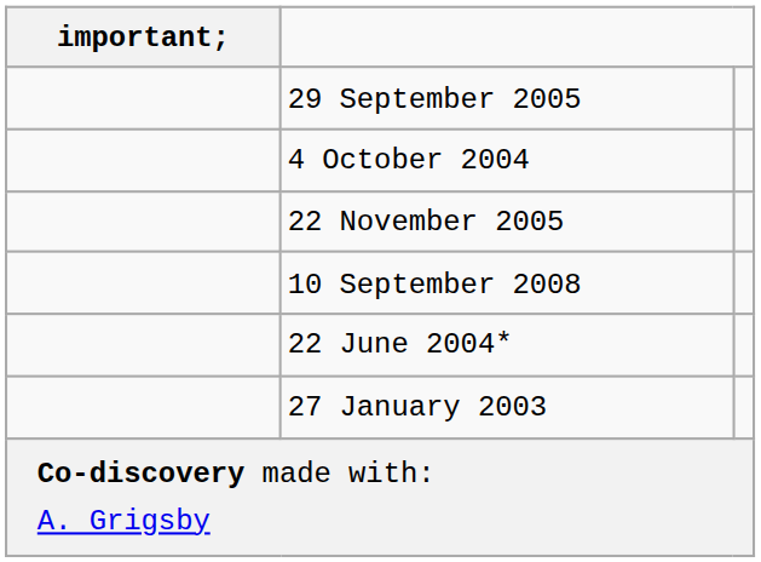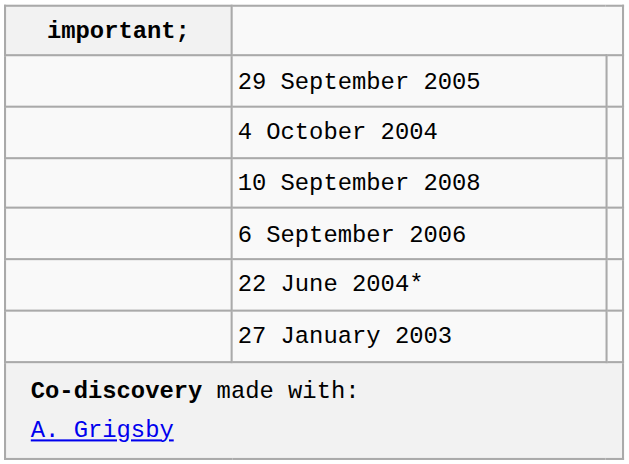- row: 22 November 2005
+ row: 6 September 2006
